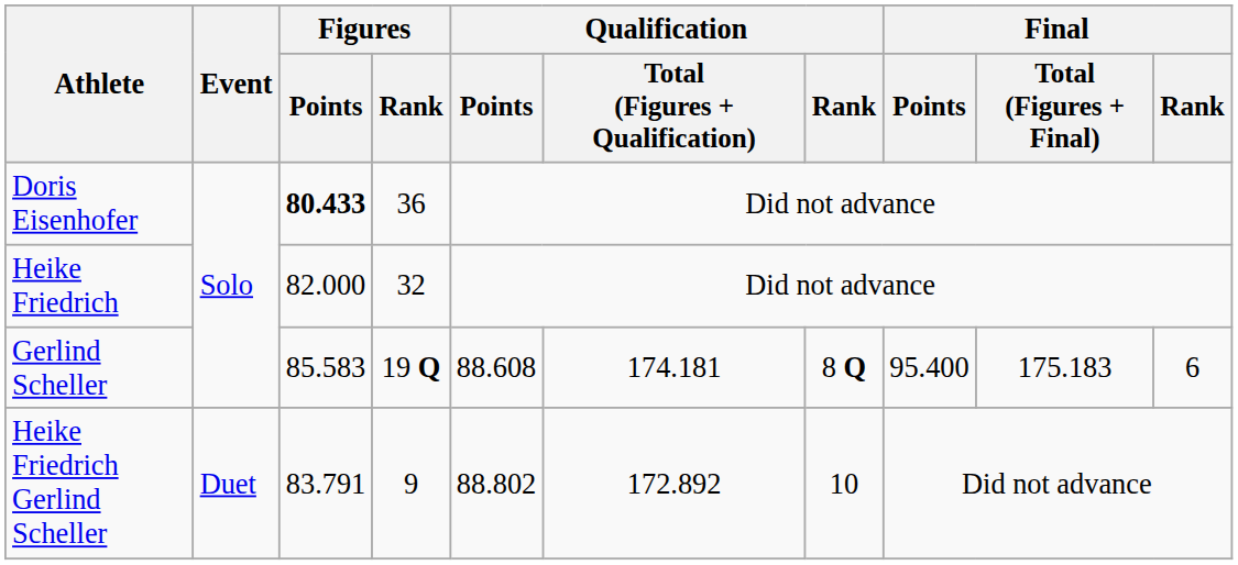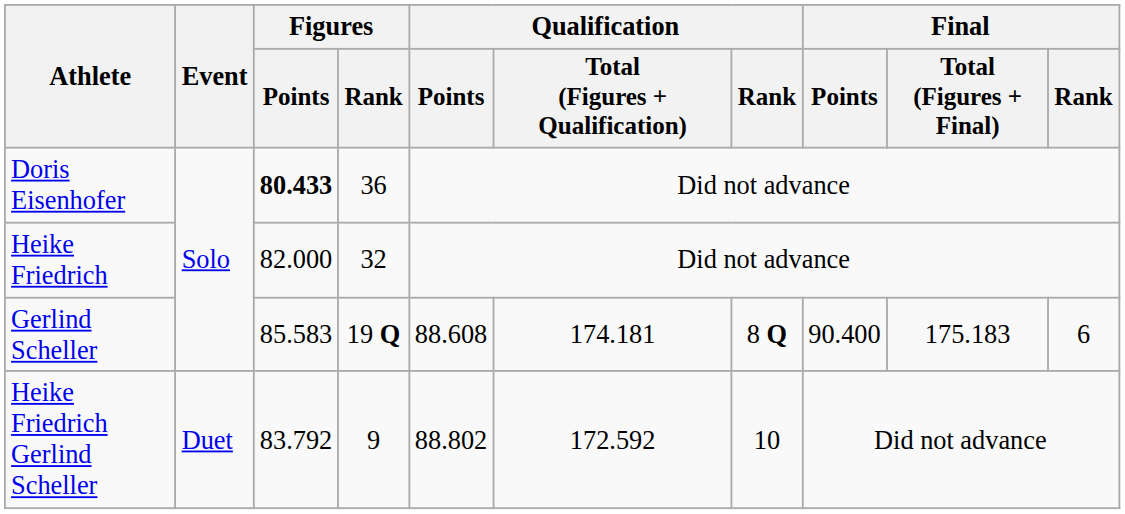Gerlind Scheller | Final / Points: 95.400 -> 90.400
Heike Friedrich Gerlind Scheller | Figures / Points: 83.791 -> 83.792
Heike Friedrich Gerlind Scheller | Qualification / Total (Figures + Qualification): 172.892 -> 172.592
